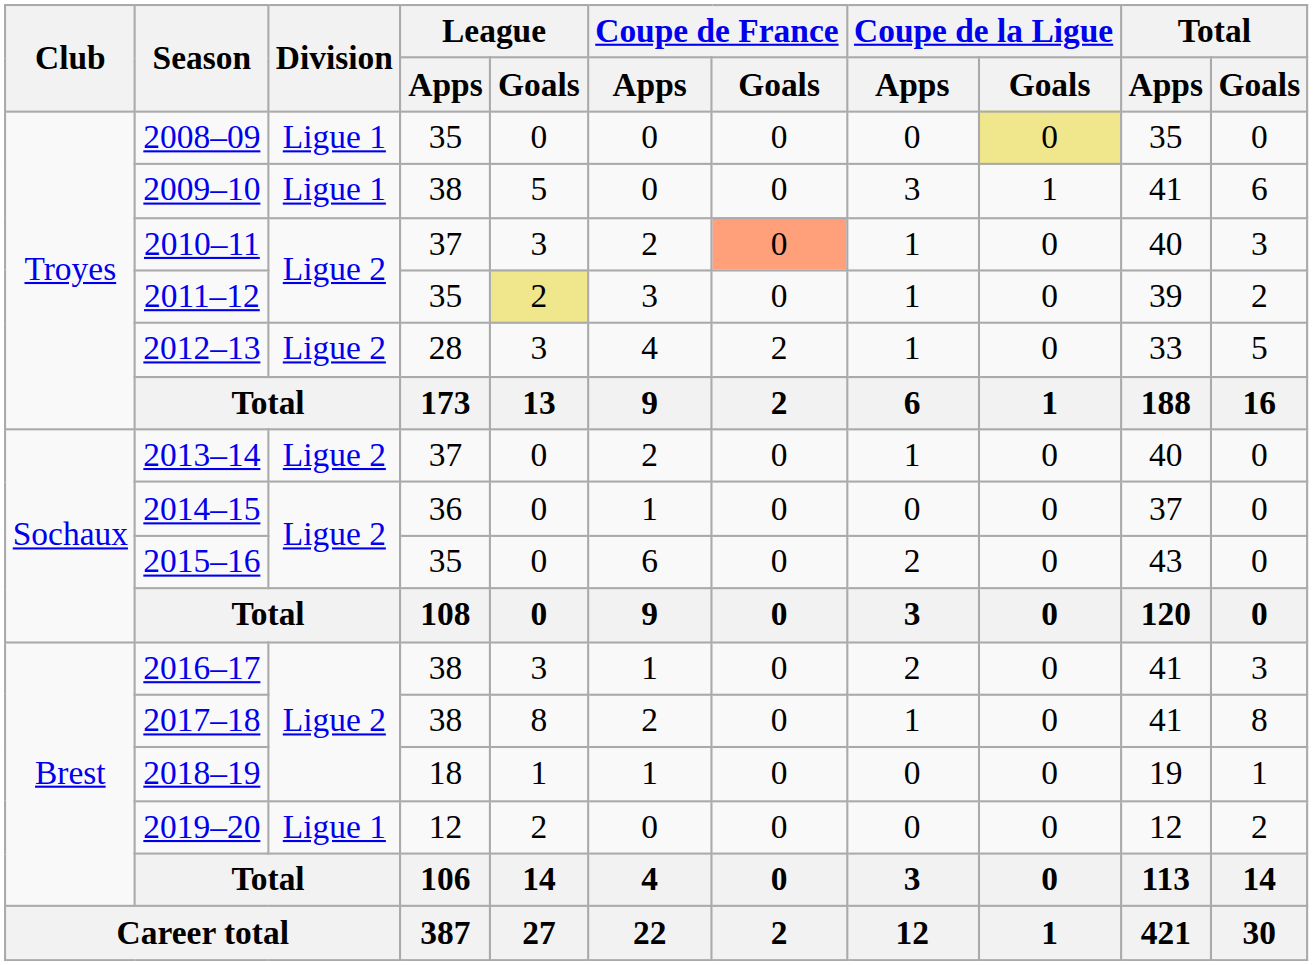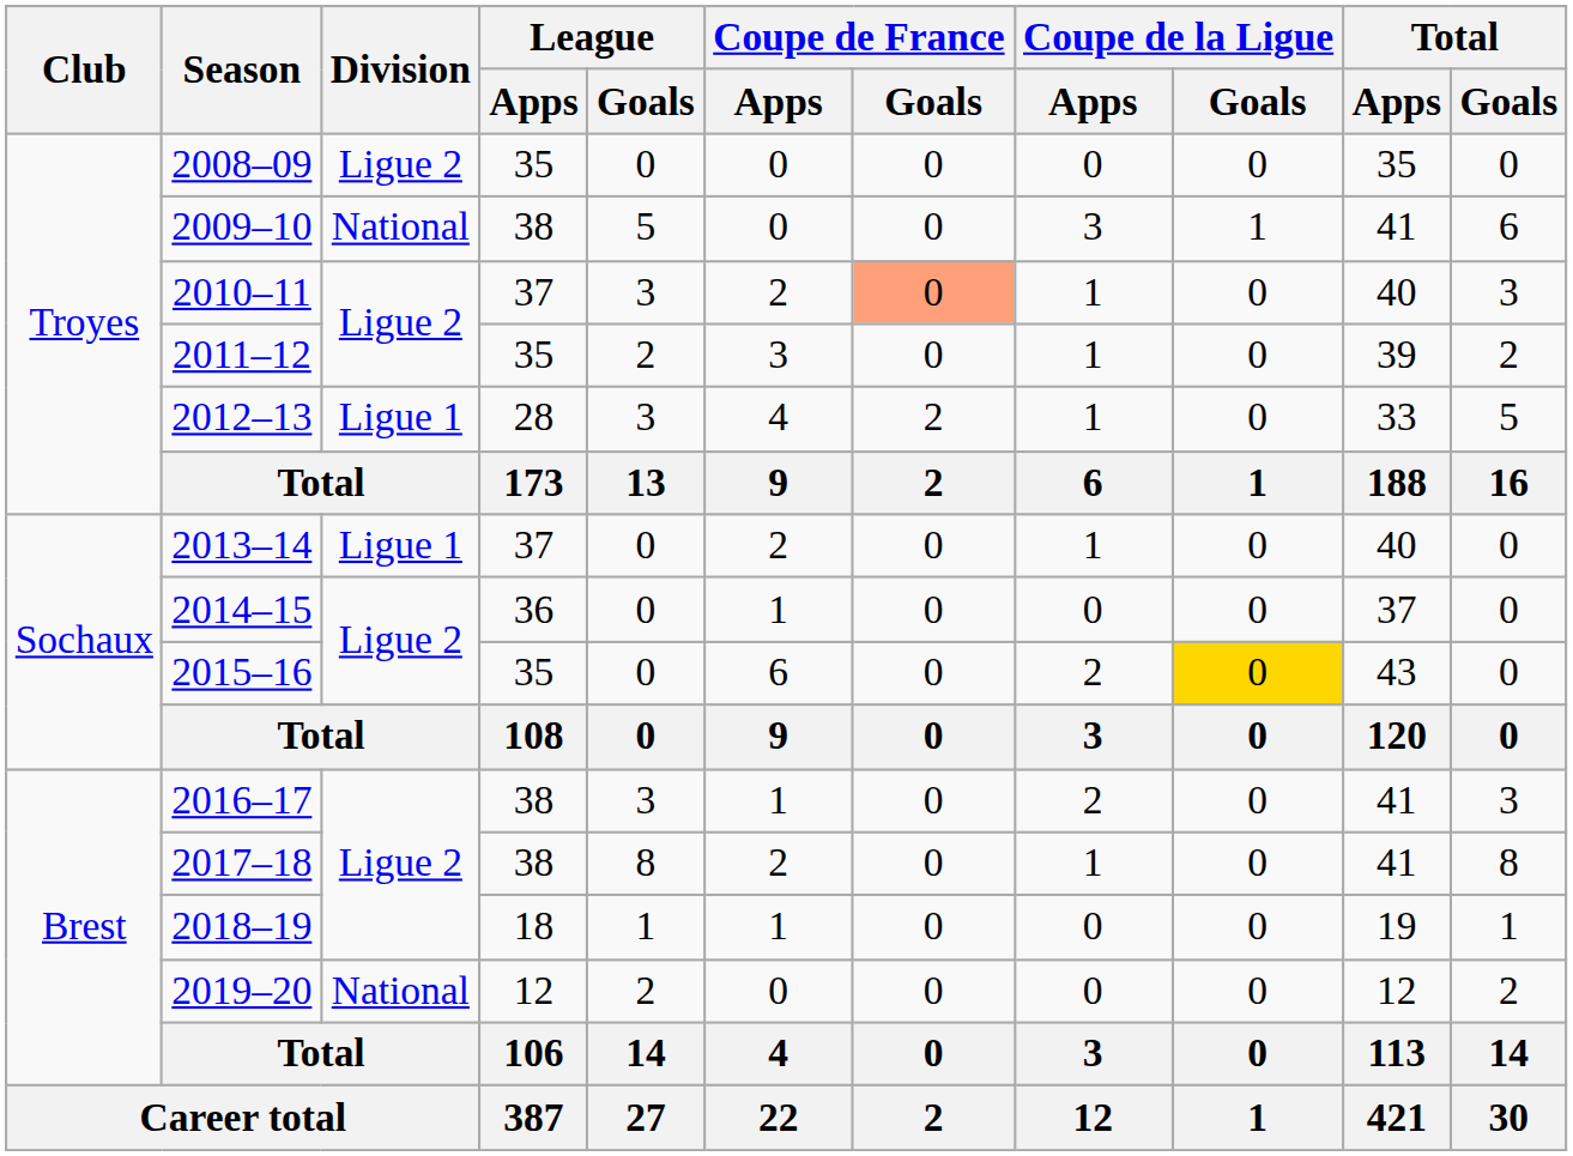2008–09 | Division: Ligue 1 -> Ligue 2
2008–09 | Coupe de la Ligue / Goals: khaki background -> no background
2009–10 | Division: Ligue 1 -> National
2011–12 | League / Goals: khaki background -> no background
2012–13 | Division: Ligue 2 -> Ligue 1
2013–14 | Division: Ligue 2 -> Ligue 1
2015–16 | Coupe de la Ligue / Goals: no background -> gold background
2019–20 | Division: Ligue 1 -> National
